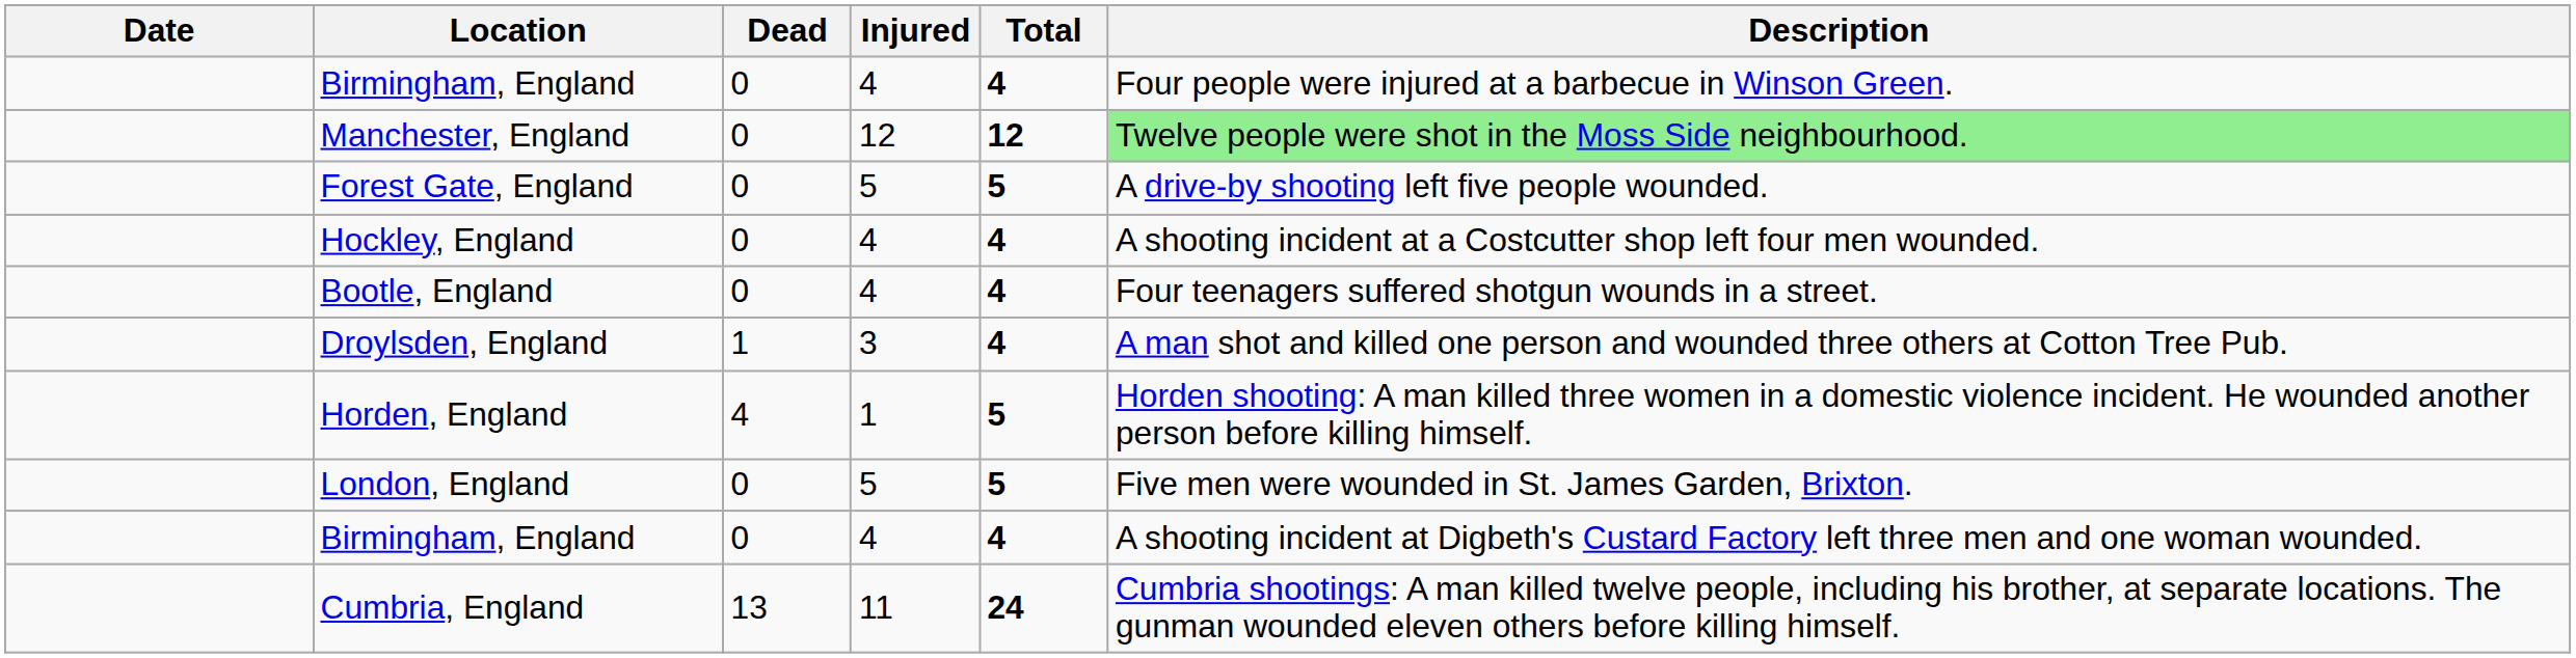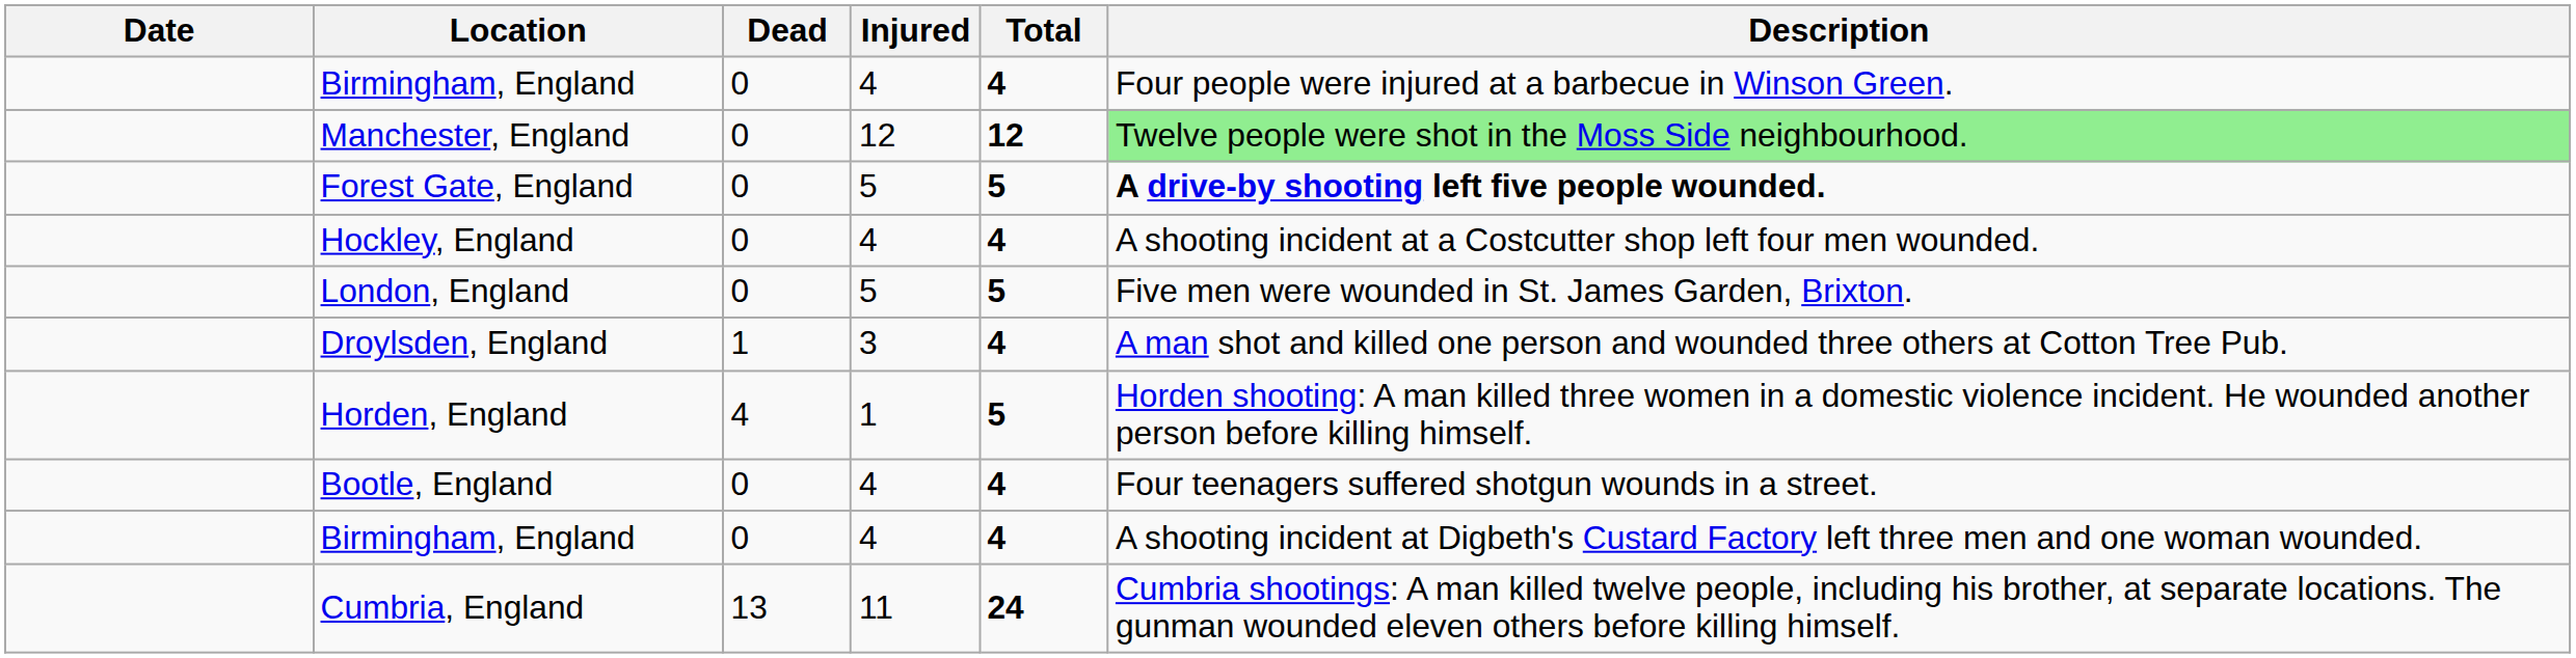Forest Gate, England | Description: normal -> bold
rows swapped: Bootle, England <-> London, England
